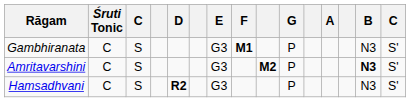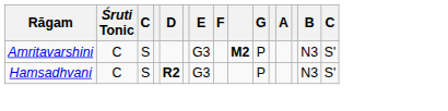- row: Gambhiranata | C | S | G3 | M1 | P | N3 | S'
Amritavarshini | B: bold -> normal
